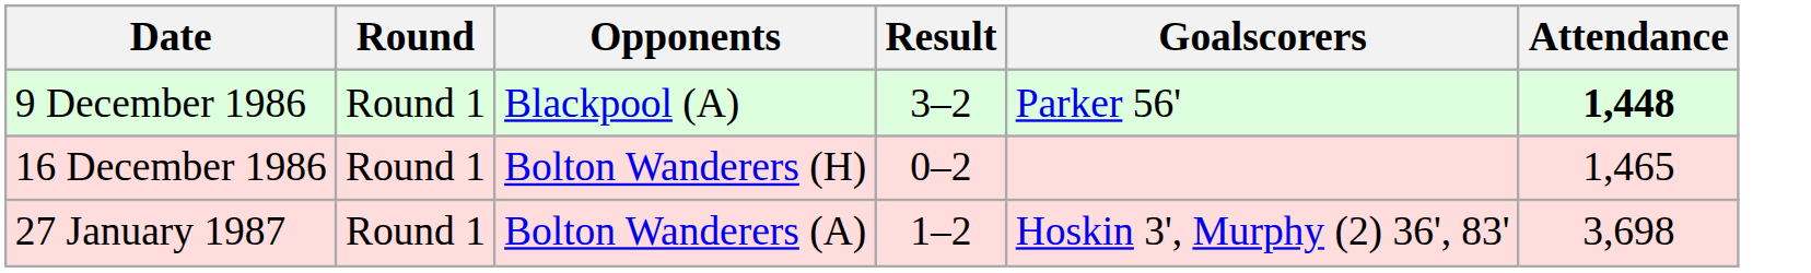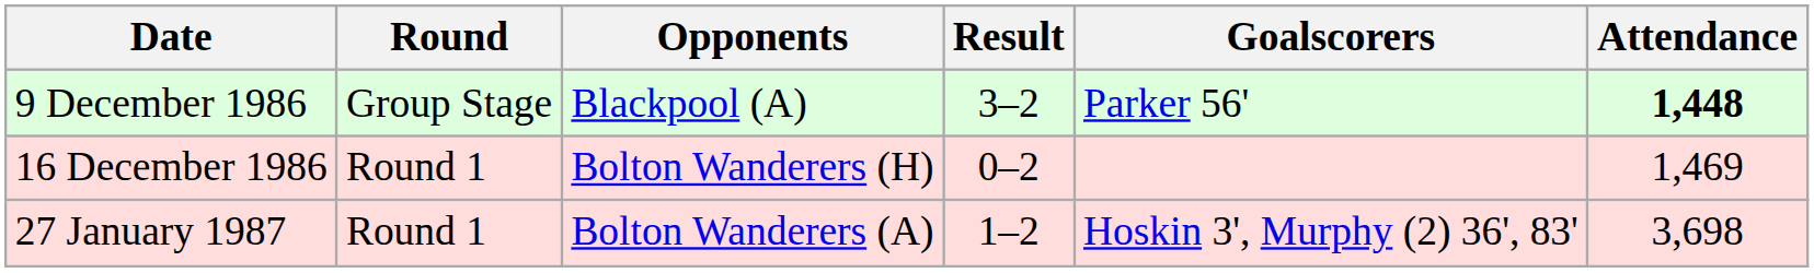9 December 1986 | Round: Round 1 -> Group Stage
16 December 1986 | Attendance: 1,465 -> 1,469
